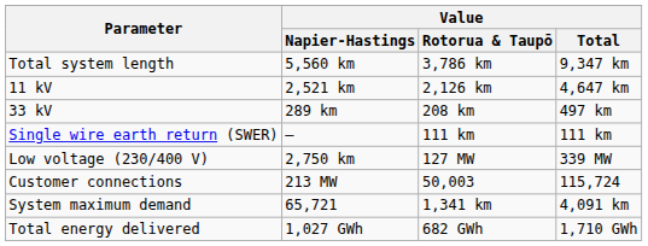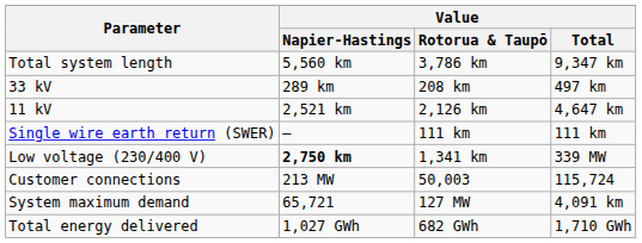rows swapped: 33 kV <-> 11 kV
Low voltage (230/400 V) | Value / Napier-Hastings: normal -> bold
Low voltage (230/400 V) | Value / Rotorua & Taupō: 127 MW -> 1,341 km
System maximum demand | Value / Rotorua & Taupō: 1,341 km -> 127 MW
